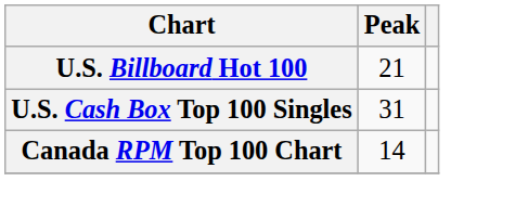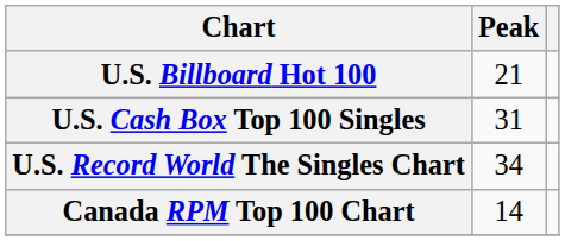+ row: U.S. Record World The Singles Chart | 34
